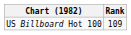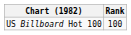US Billboard Hot 100 | Rank: 109 -> 100
